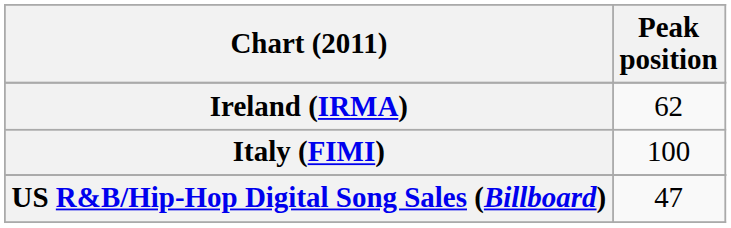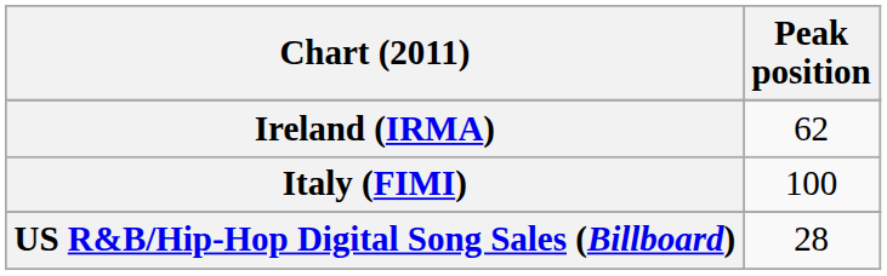US R&B/Hip-Hop Digital Song Sales (Billboard) | Peak position: 47 -> 28
